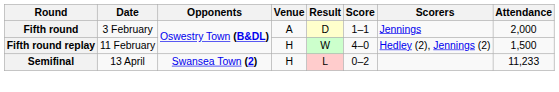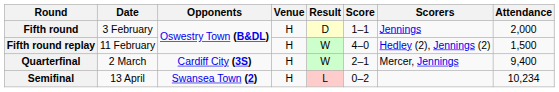Fifth round | Venue: A -> H
+ row: Quarterfinal | 2 March | Cardiff City (3S) | H | W | 2–1 | Mercer, Jennings | 9,400
Semifinal | Attendance: 11,233 -> 10,234
